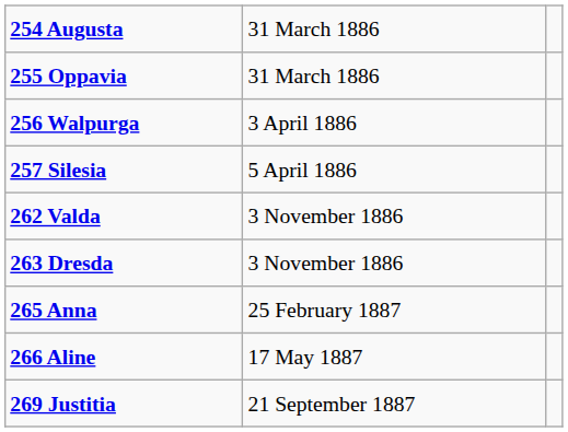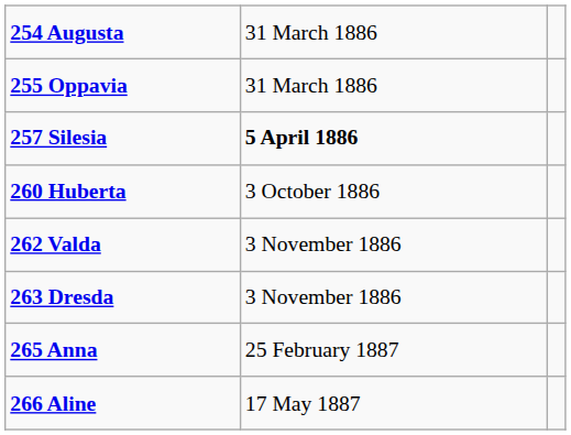- row: 256 Walpurga | 3 April 1886
257 Silesia | column 2: normal -> bold
+ row: 260 Huberta | 3 October 1886
- row: 269 Justitia | 21 September 1887
